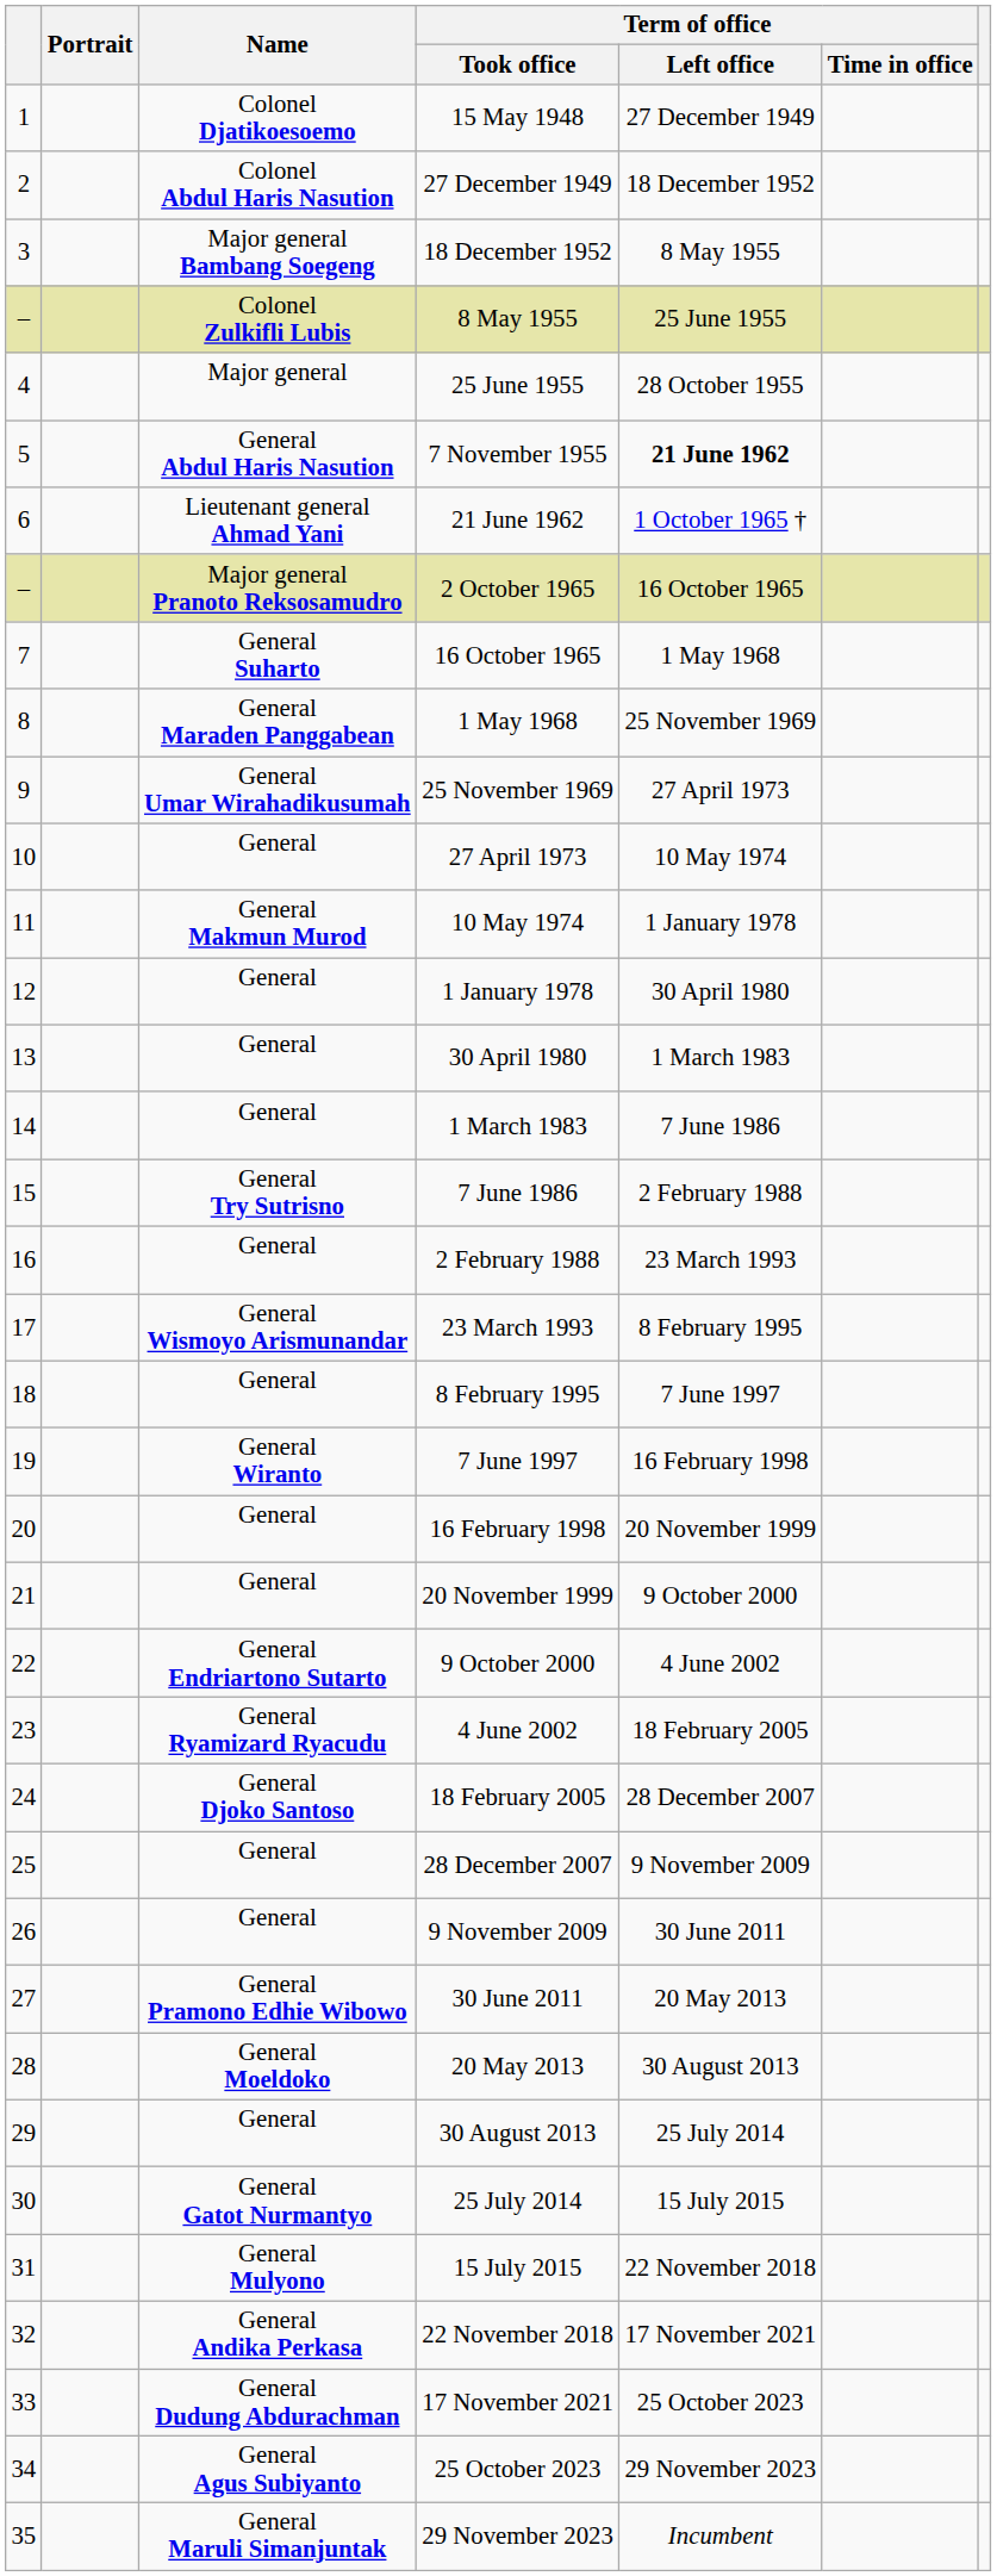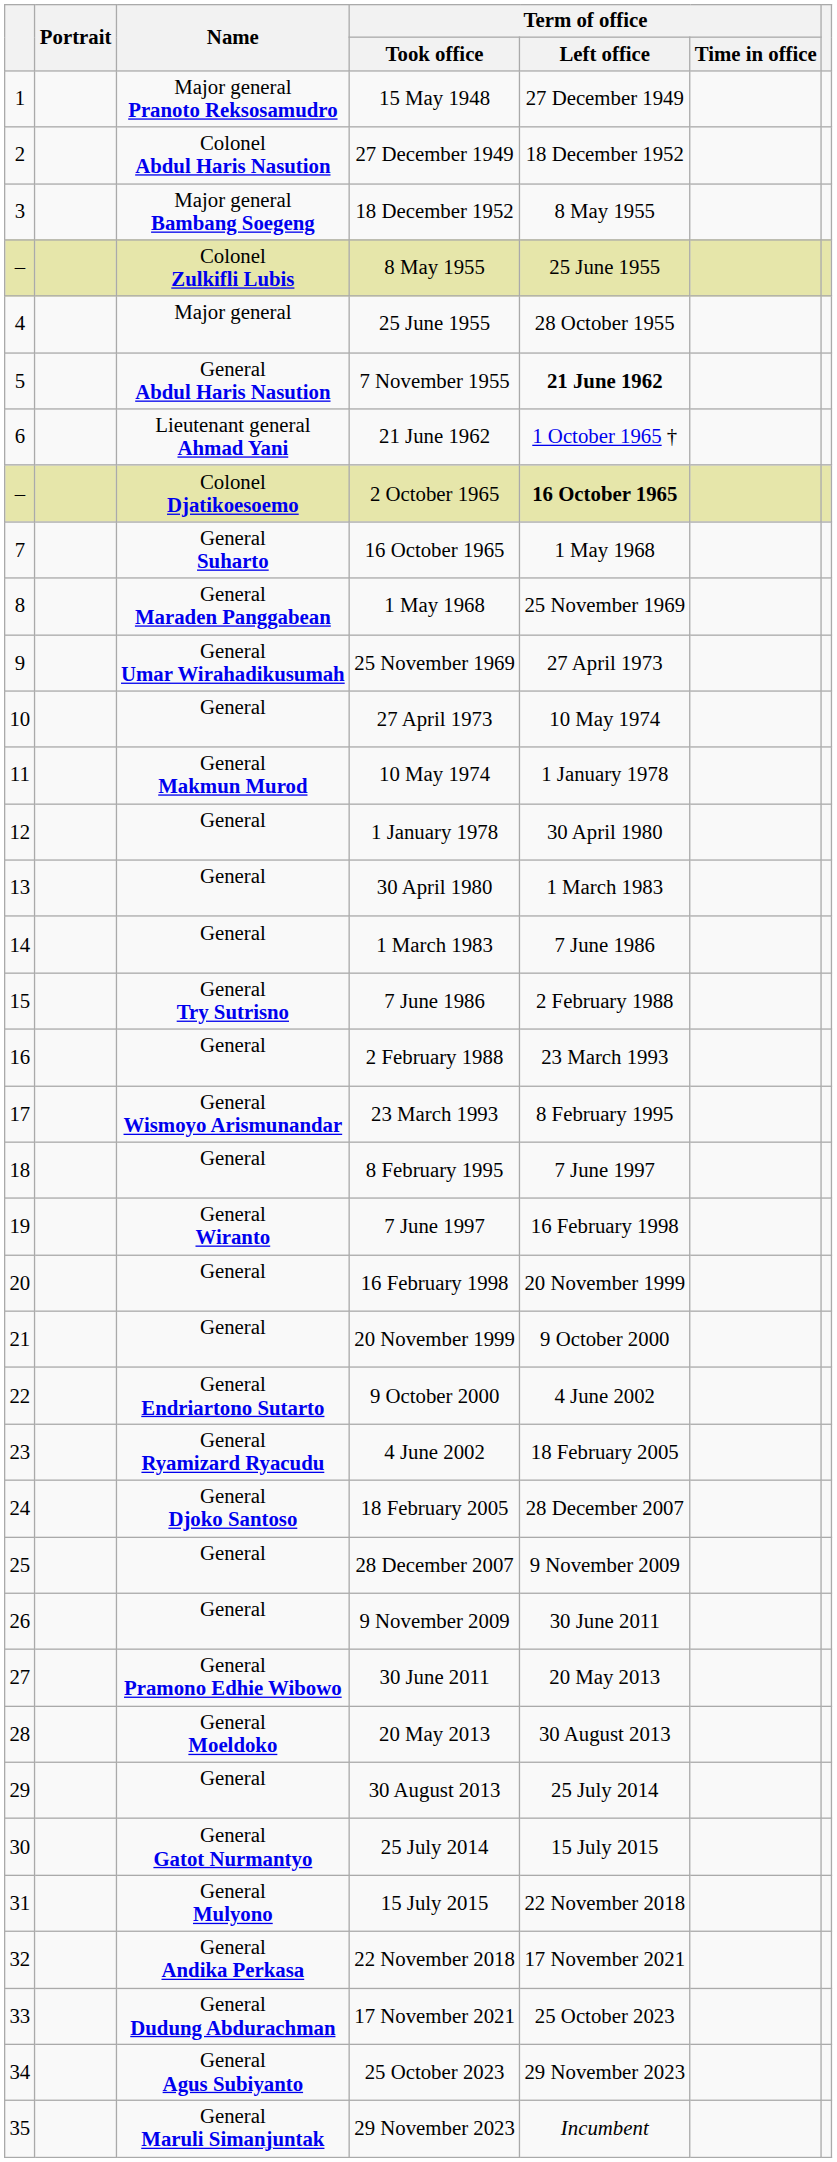15 May 1948 | Name: Colonel Djatikoesoemo -> Major general Pranoto Reksosamudro
2 October 1965 | Name: Major general Pranoto Reksosamudro -> Colonel Djatikoesoemo
2 October 1965 | Term of office / Left office: normal -> bold
